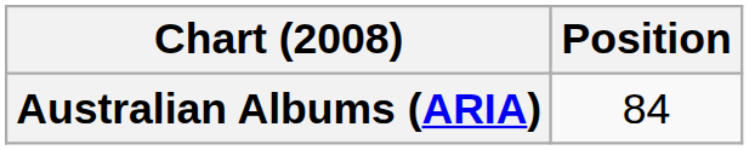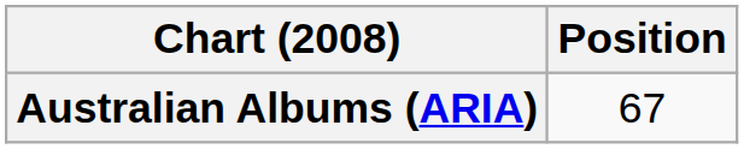Australian Albums (ARIA) | Position: 84 -> 67
